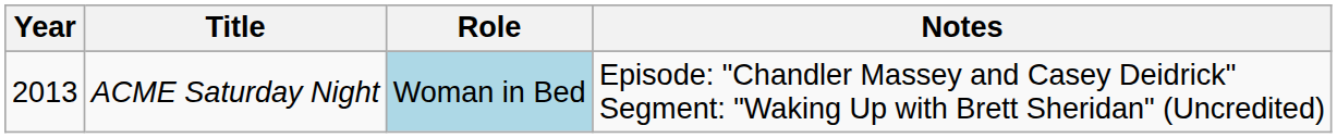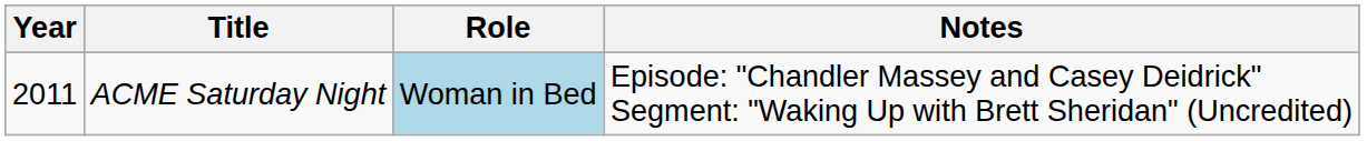ACME Saturday Night | Year: 2013 -> 2011
